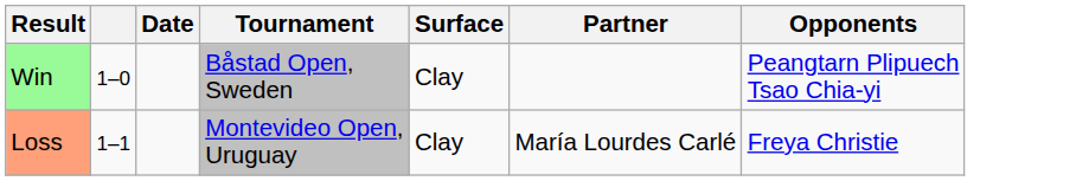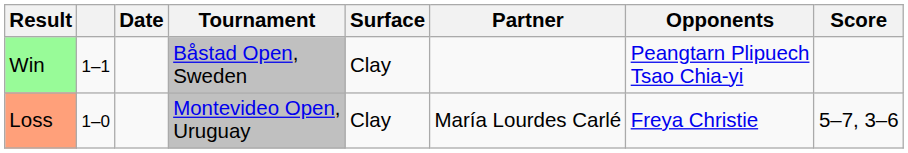+ column: Score | 5–7, 3–6
Win | column 2: 1–0 -> 1–1
Loss | column 2: 1–1 -> 1–0
